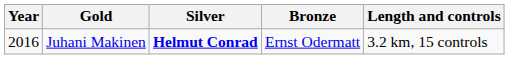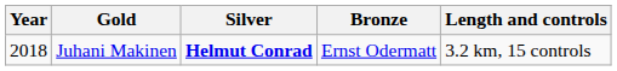Juhani Makinen | Year: 2016 -> 2018
